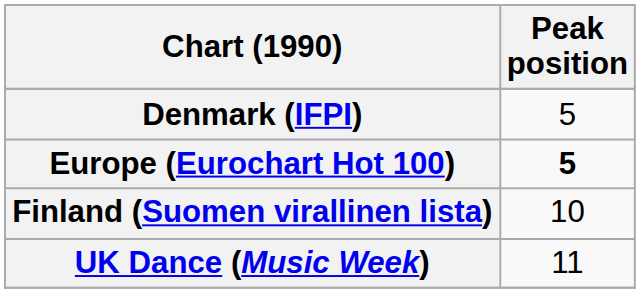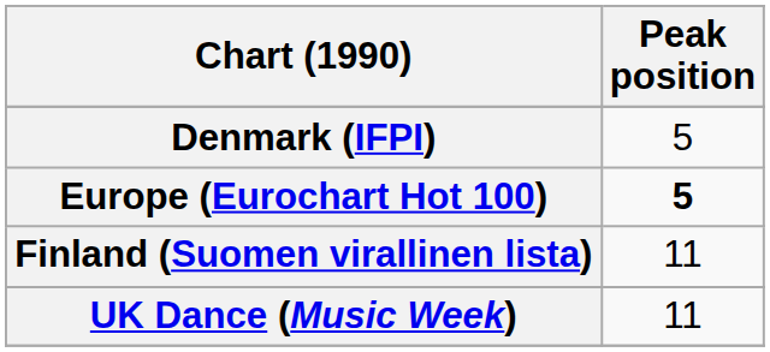Finland (Suomen virallinen lista) | Peak position: 10 -> 11
